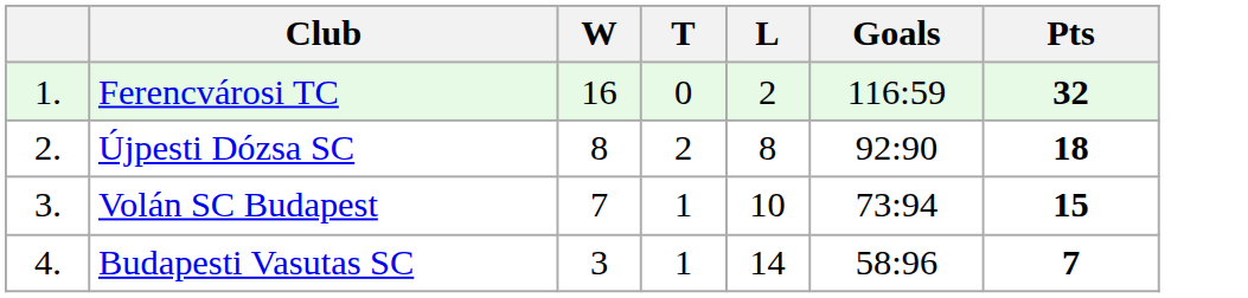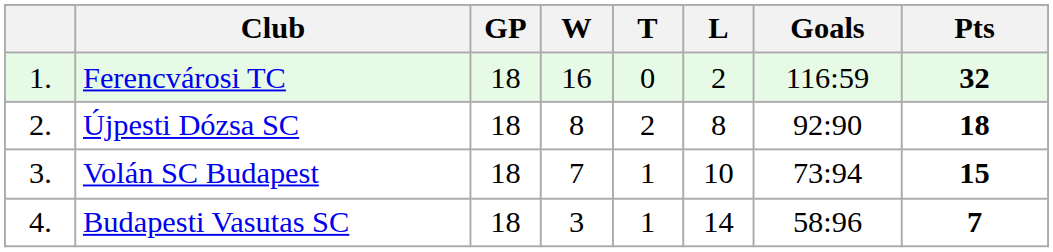+ column: GP | 18 | 18 | 18 | 18
